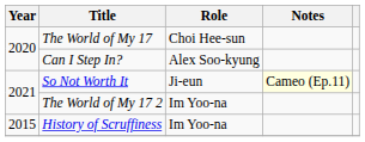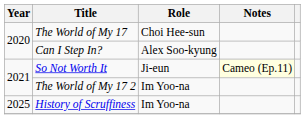History of Scruffiness | Year: 2015 -> 2025
